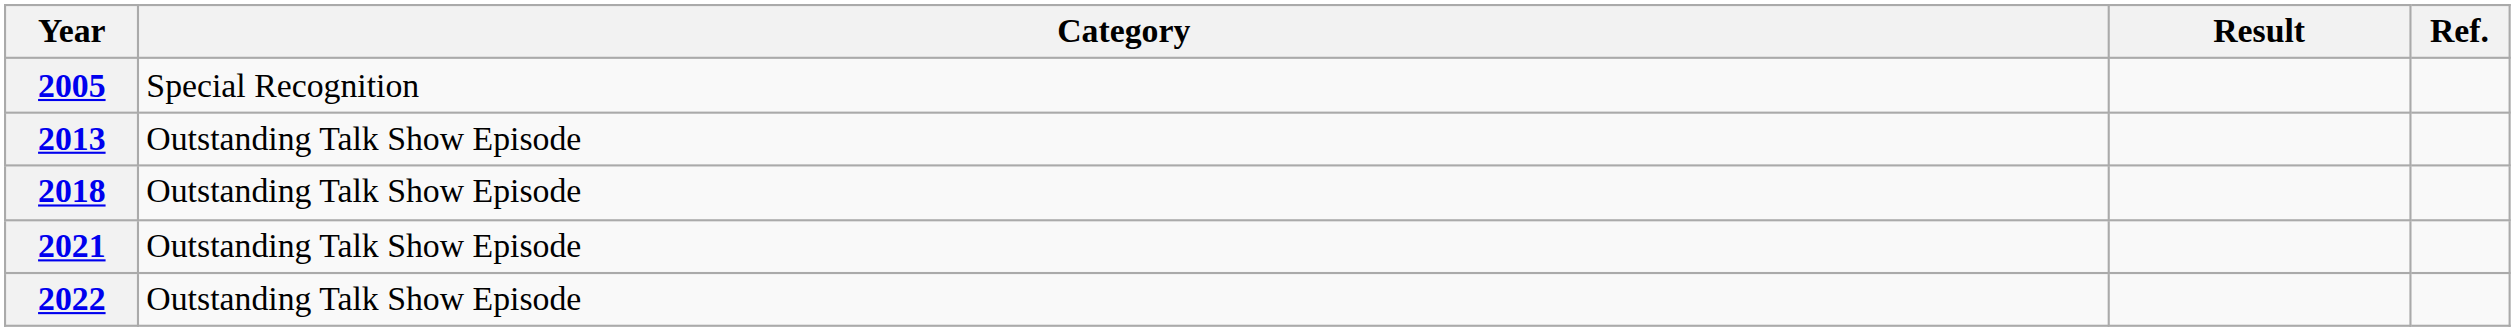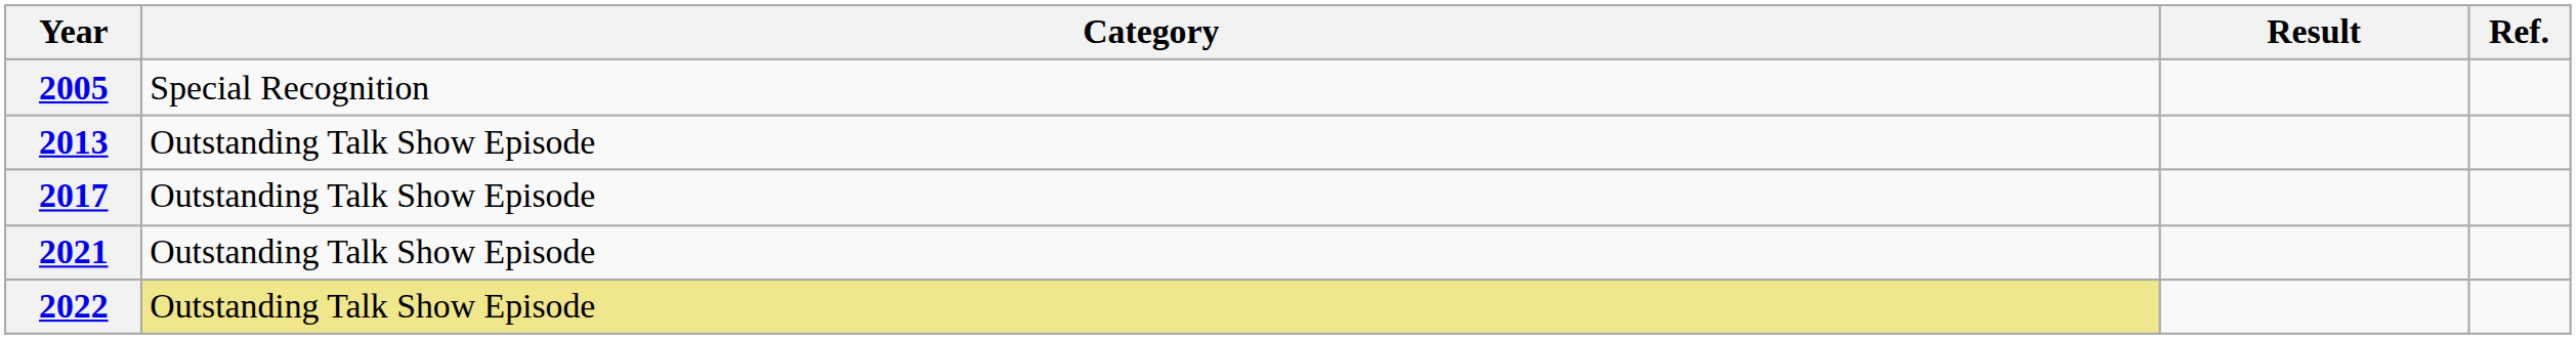+ row: 2017 | Outstanding Talk Show Episode
- row: 2018 | Outstanding Talk Show Episode
2022 | Category: no background -> khaki background
